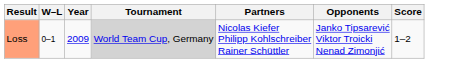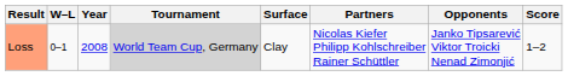+ column: Surface | Clay
Loss | Year: 2009 -> 2008
